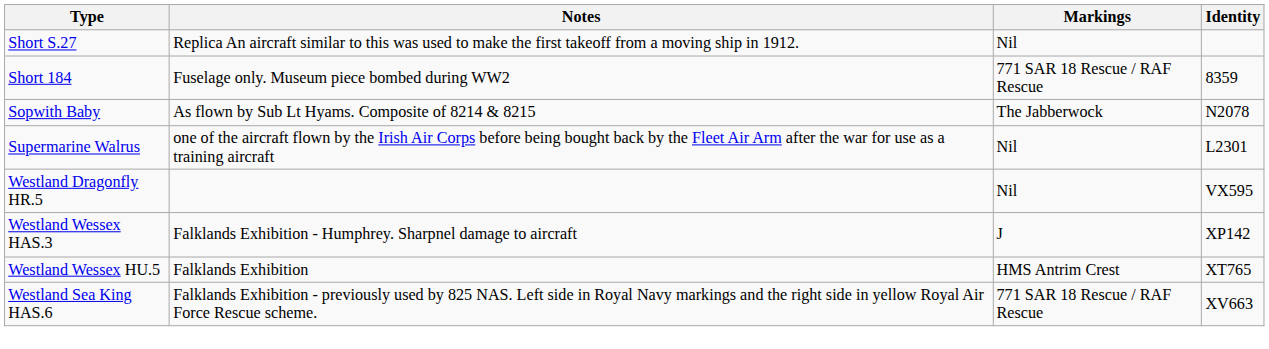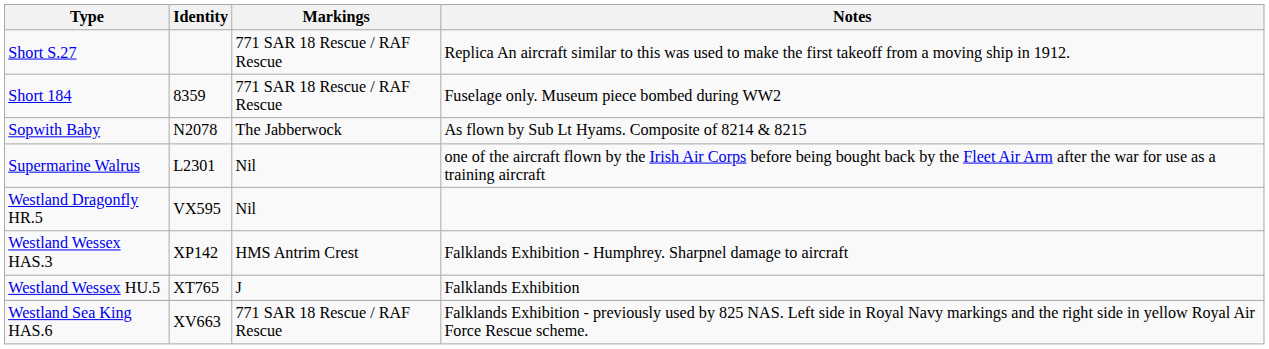columns swapped: Identity <-> Notes
Short S.27 | Markings: Nil -> 771 SAR 18 Rescue / RAF Rescue
Westland Wessex HAS.3 | Markings: J -> HMS Antrim Crest
Westland Wessex HU.5 | Markings: HMS Antrim Crest -> J
